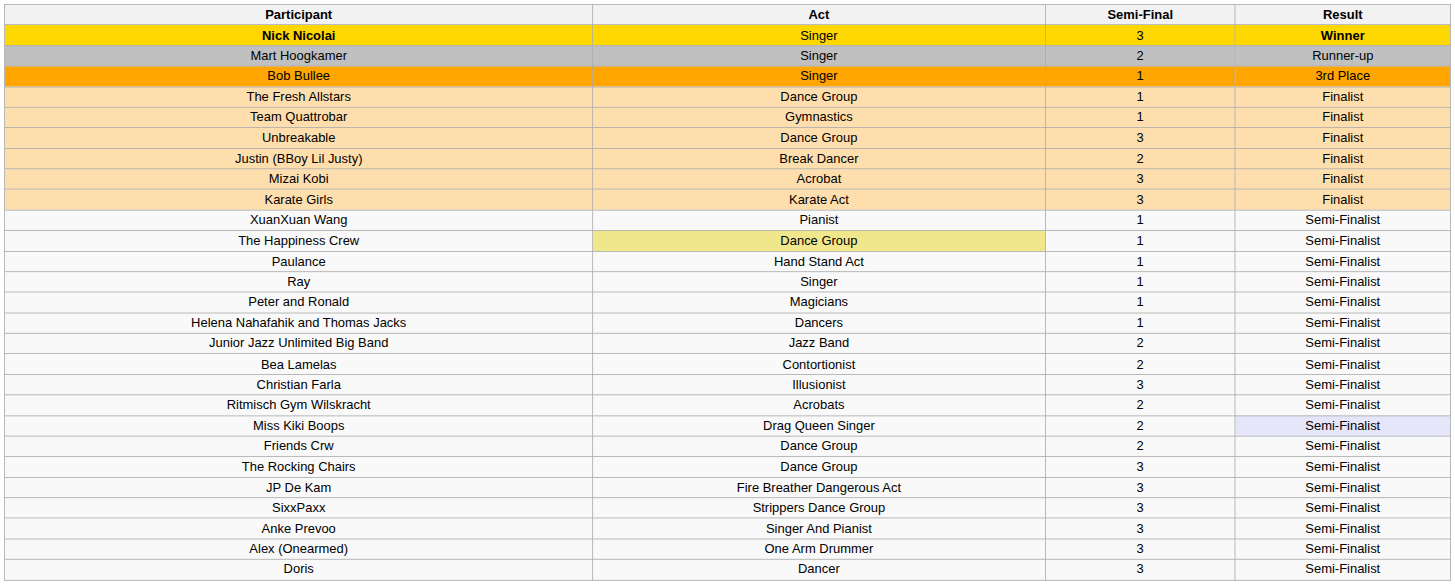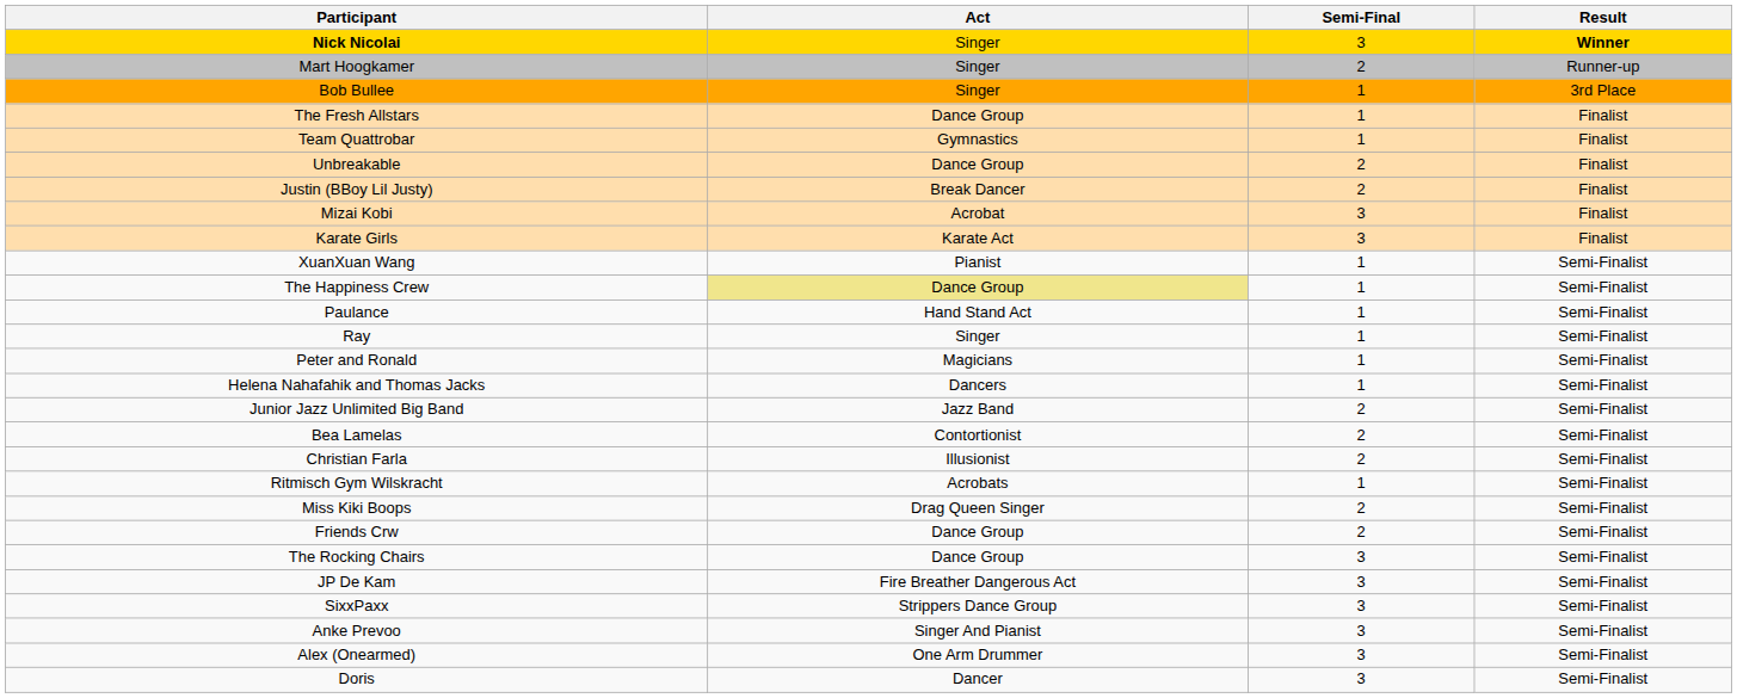Unbreakable | Semi-Final: 3 -> 2
Christian Farla | Semi-Final: 3 -> 2
Ritmisch Gym Wilskracht | Semi-Final: 2 -> 1
Miss Kiki Boops | Result: lavender background -> no background
